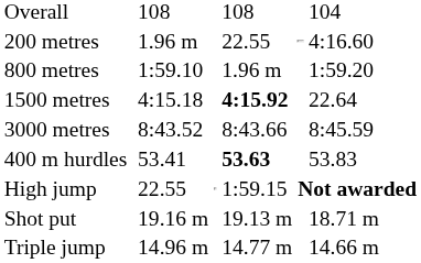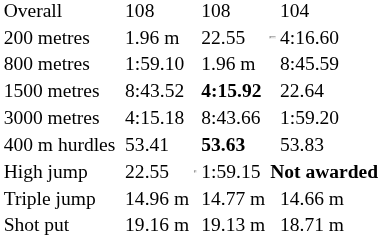800 metres | column 7: 1:59.20 -> 8:45.59
1500 metres | column 3: 4:15.18 -> 8:43.52
3000 metres | column 3: 8:43.52 -> 4:15.18
3000 metres | column 7: 8:45.59 -> 1:59.20
rows swapped: Triple jump <-> Shot put
